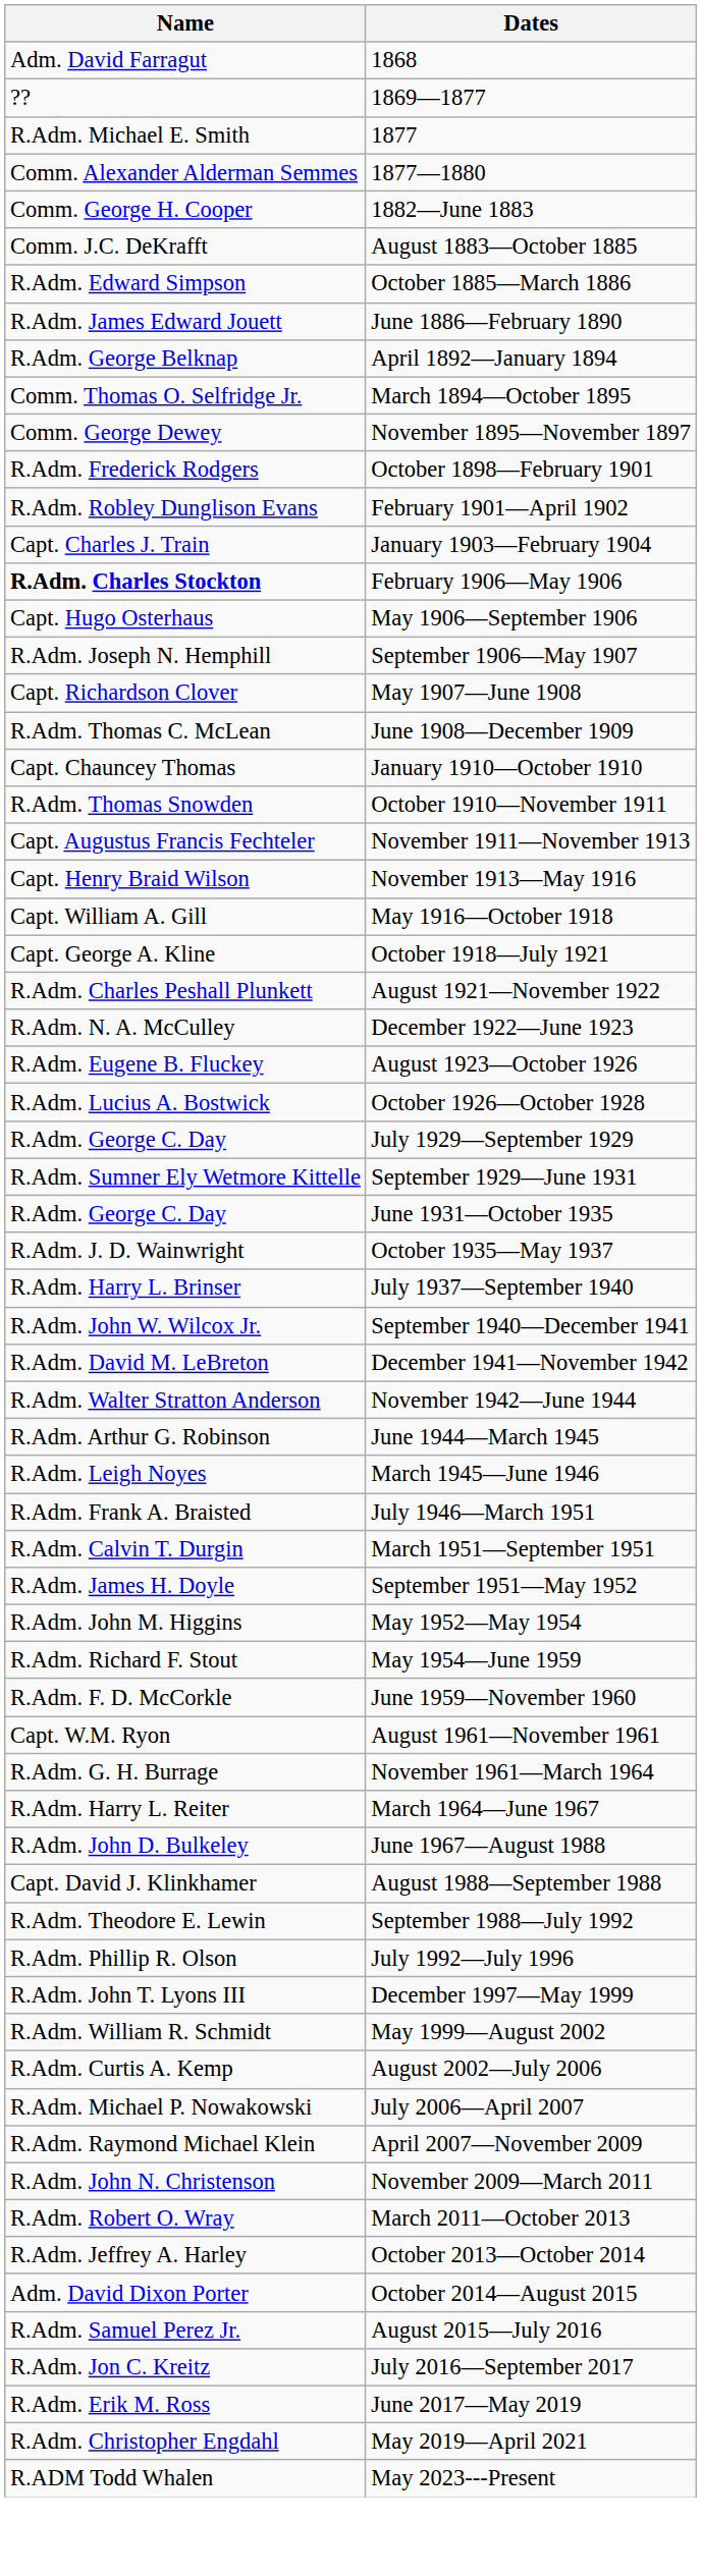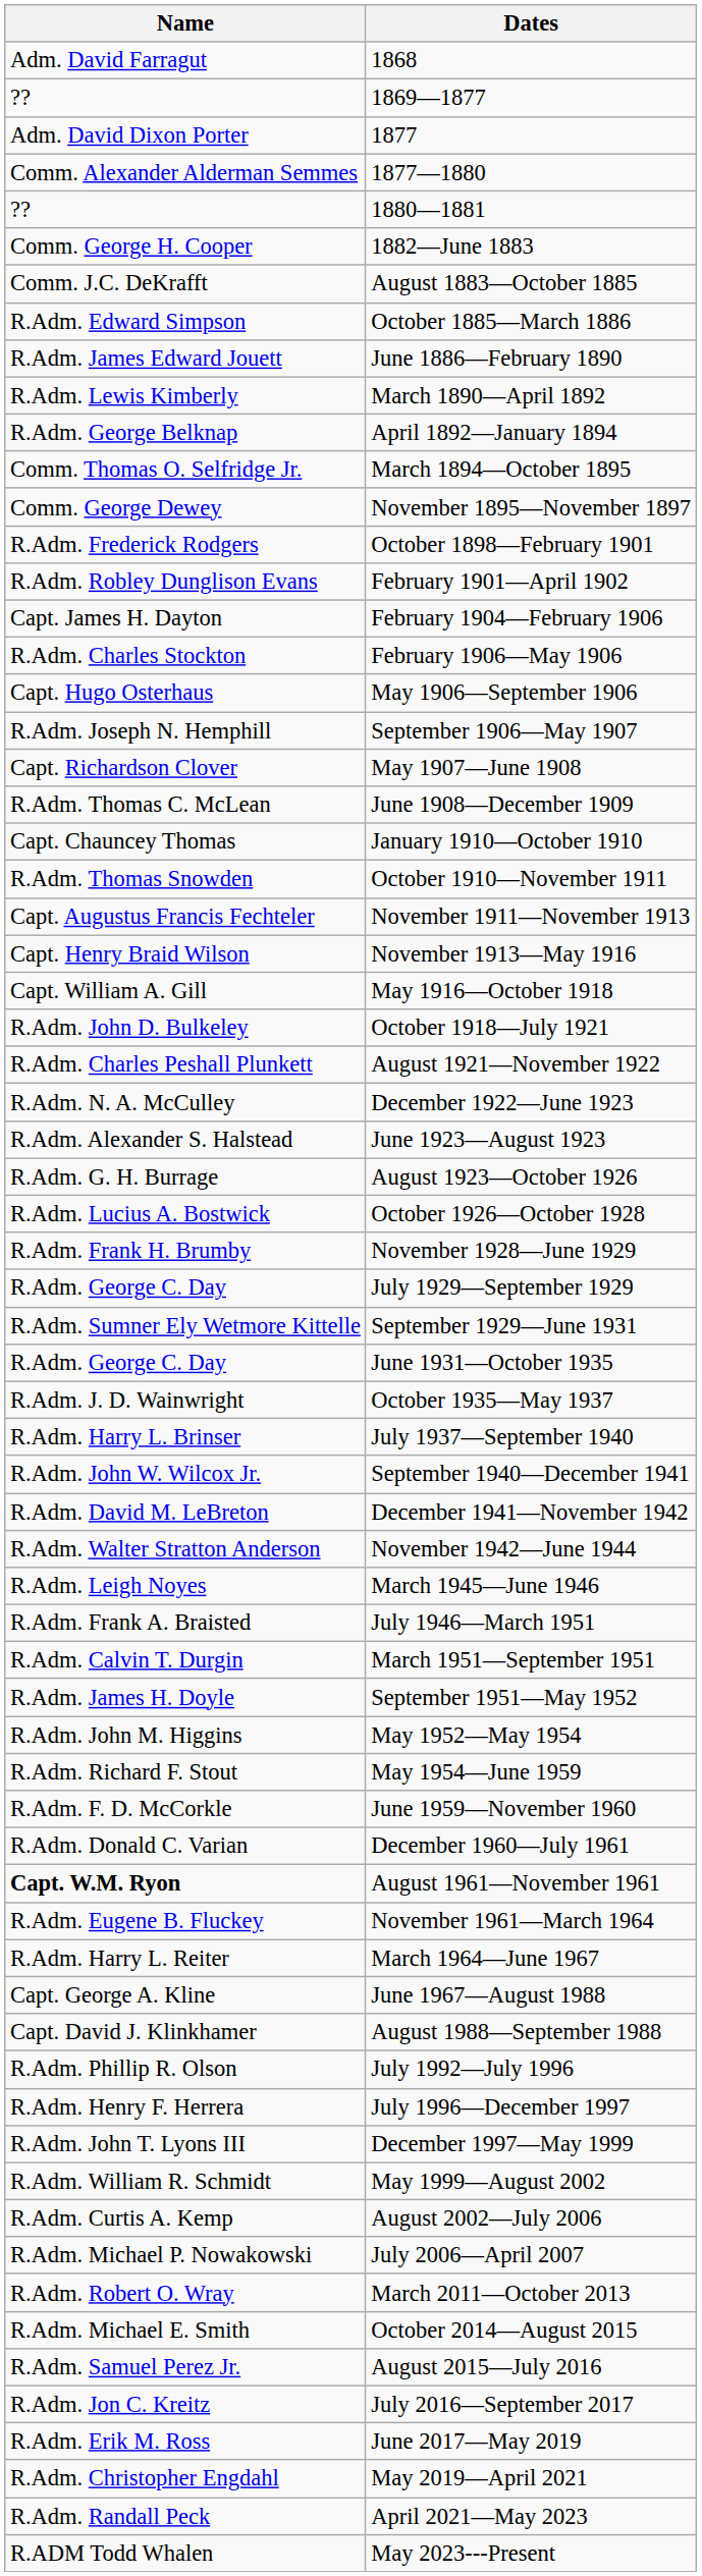1877 | Name: R.Adm. Michael E. Smith -> Adm. David Dixon Porter
+ row: ?? | 1880—1881
+ row: R.Adm. Lewis Kimberly | March 1890—April 1892
- row: Capt. Charles J. Train | January 1903—February 1904
+ row: Capt. James H. Dayton | February 1904—February 1906
February 1906—May 1906 | Name: bold -> normal
October 1918—July 1921 | Name: Capt. George A. Kline -> R.Adm. John D. Bulkeley
+ row: R.Adm. Alexander S. Halstead | June 1923—August 1923
August 1923—October 1926 | Name: R.Adm. Eugene B. Fluckey -> R.Adm. G. H. Burrage
+ row: R.Adm. Frank H. Brumby | November 1928—June 1929
- row: R.Adm. Arthur G. Robinson | June 1944—March 1945
+ row: R.Adm. Donald C. Varian | December 1960—July 1961
August 1961—November 1961 | Name: normal -> bold
November 1961—March 1964 | Name: R.Adm. G. H. Burrage -> R.Adm. Eugene B. Fluckey
June 1967—August 1988 | Name: R.Adm. John D. Bulkeley -> Capt. George A. Kline
- row: R.Adm. Theodore E. Lewin | September 1988—July 1992
+ row: R.Adm. Henry F. Herrera | July 1996—December 1997
- row: R.Adm. Raymond Michael Klein | April 2007—November 2009
- row: R.Adm. John N. Christenson | November 2009—March 2011
- row: R.Adm. Jeffrey A. Harley | October 2013—October 2014
October 2014—August 2015 | Name: Adm. David Dixon Porter -> R.Adm. Michael E. Smith
+ row: R.Adm. Randall Peck | April 2021—May 2023
